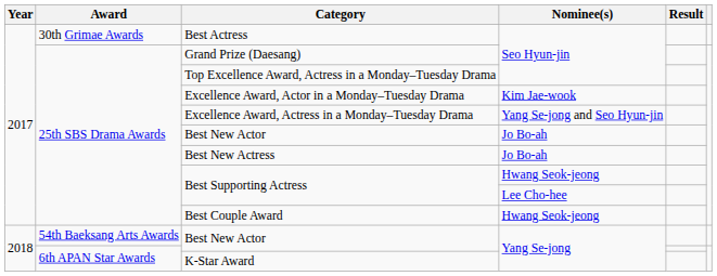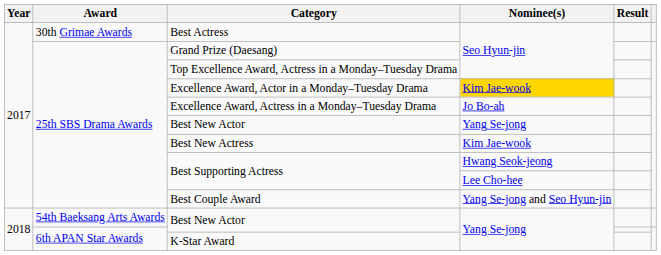Excellence Award, Actor in a Monday–Tuesday Drama | Nominee(s): no background -> gold background
Excellence Award, Actress in a Monday–Tuesday Drama | Nominee(s): Yang Se-jong and Seo Hyun-jin -> Jo Bo-ah
25th SBS Drama Awards / Best New Actor | Nominee(s): Jo Bo-ah -> Yang Se-jong
Best New Actress | Nominee(s): Jo Bo-ah -> Kim Jae-wook
Best Couple Award | Nominee(s): Hwang Seok-jeong -> Yang Se-jong and Seo Hyun-jin
